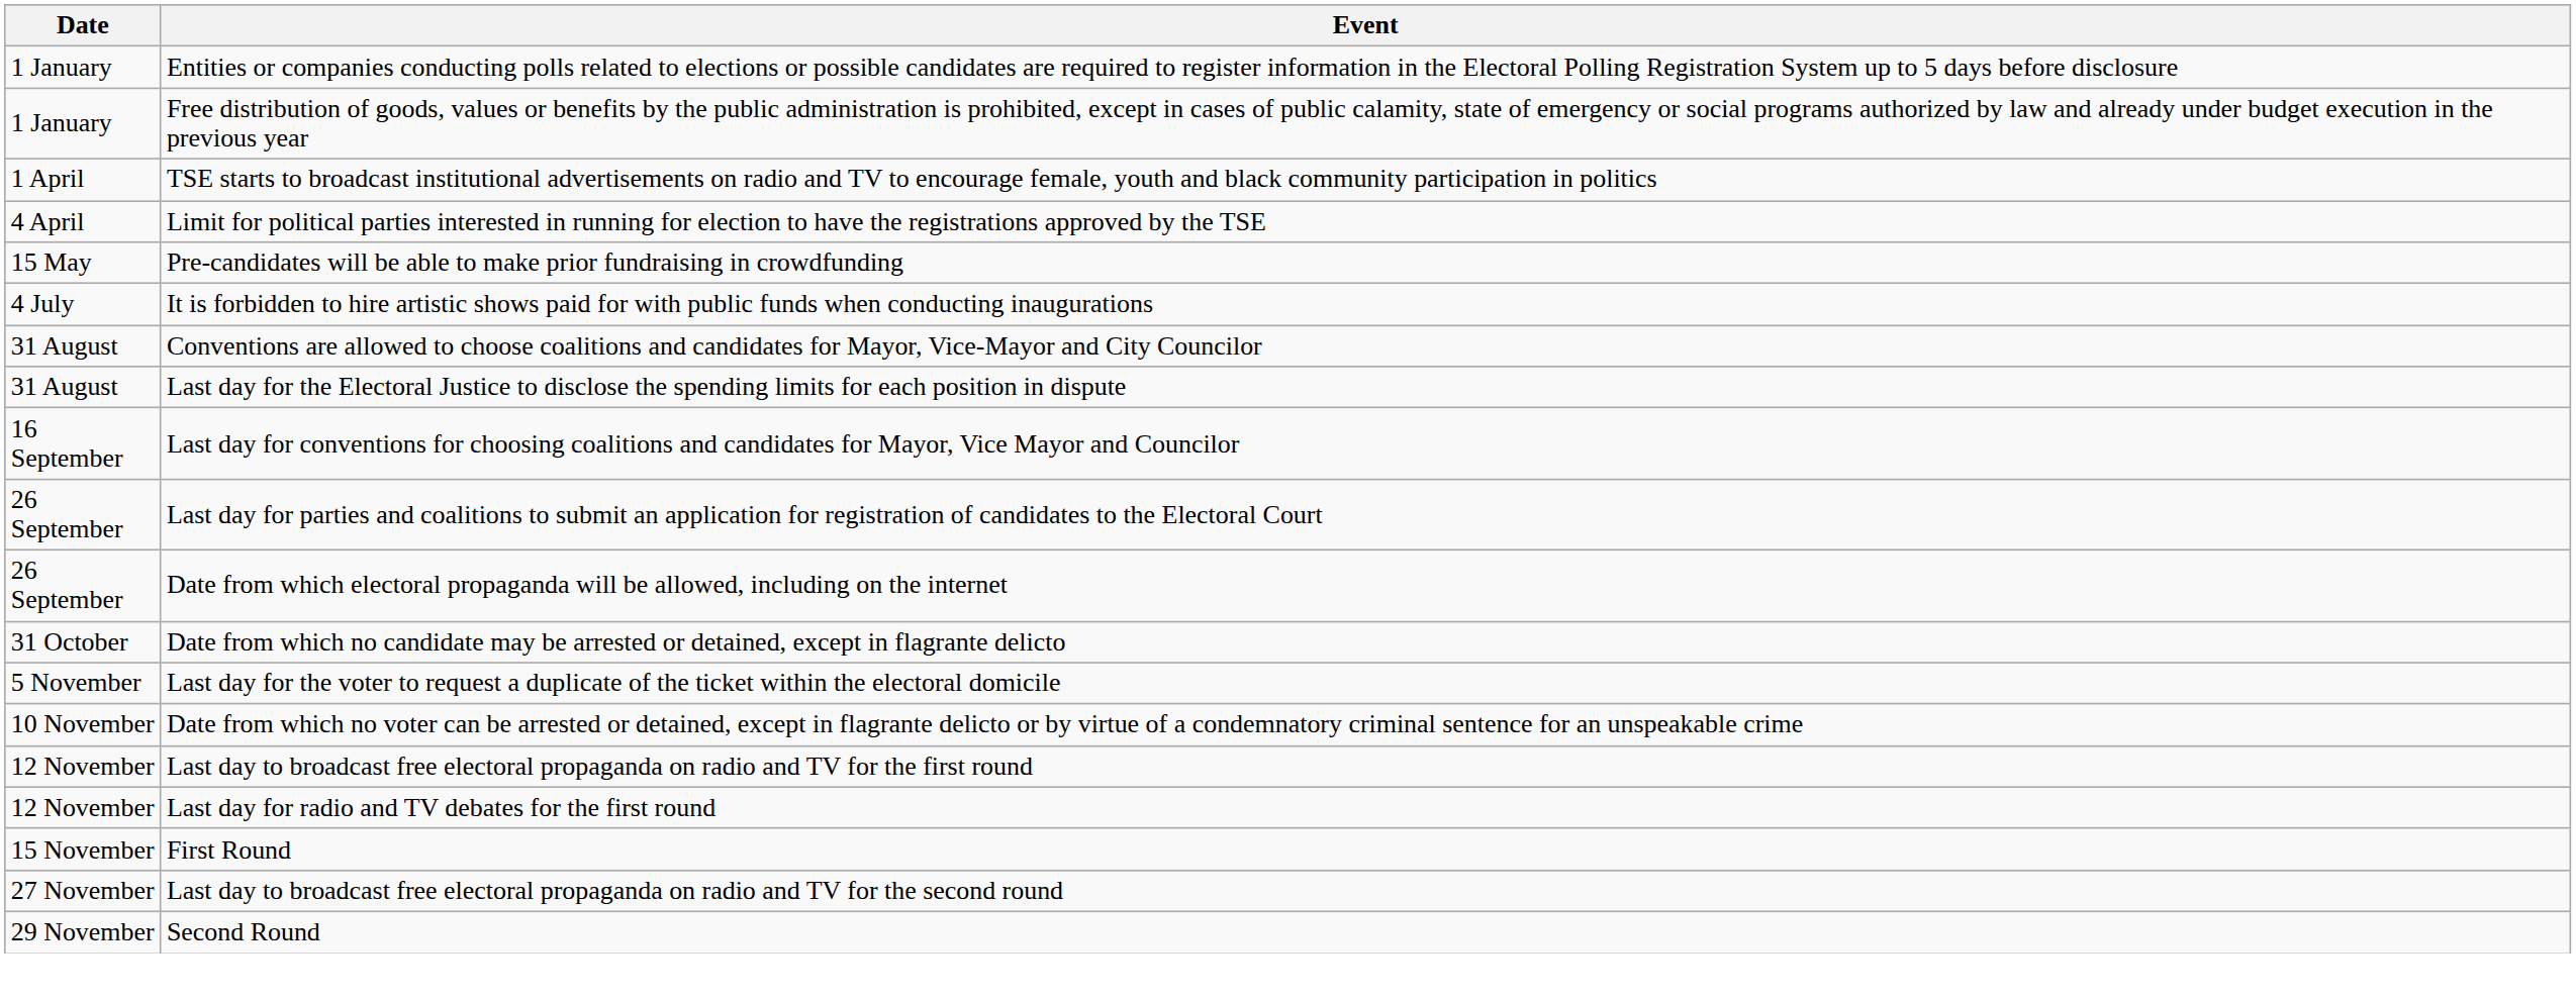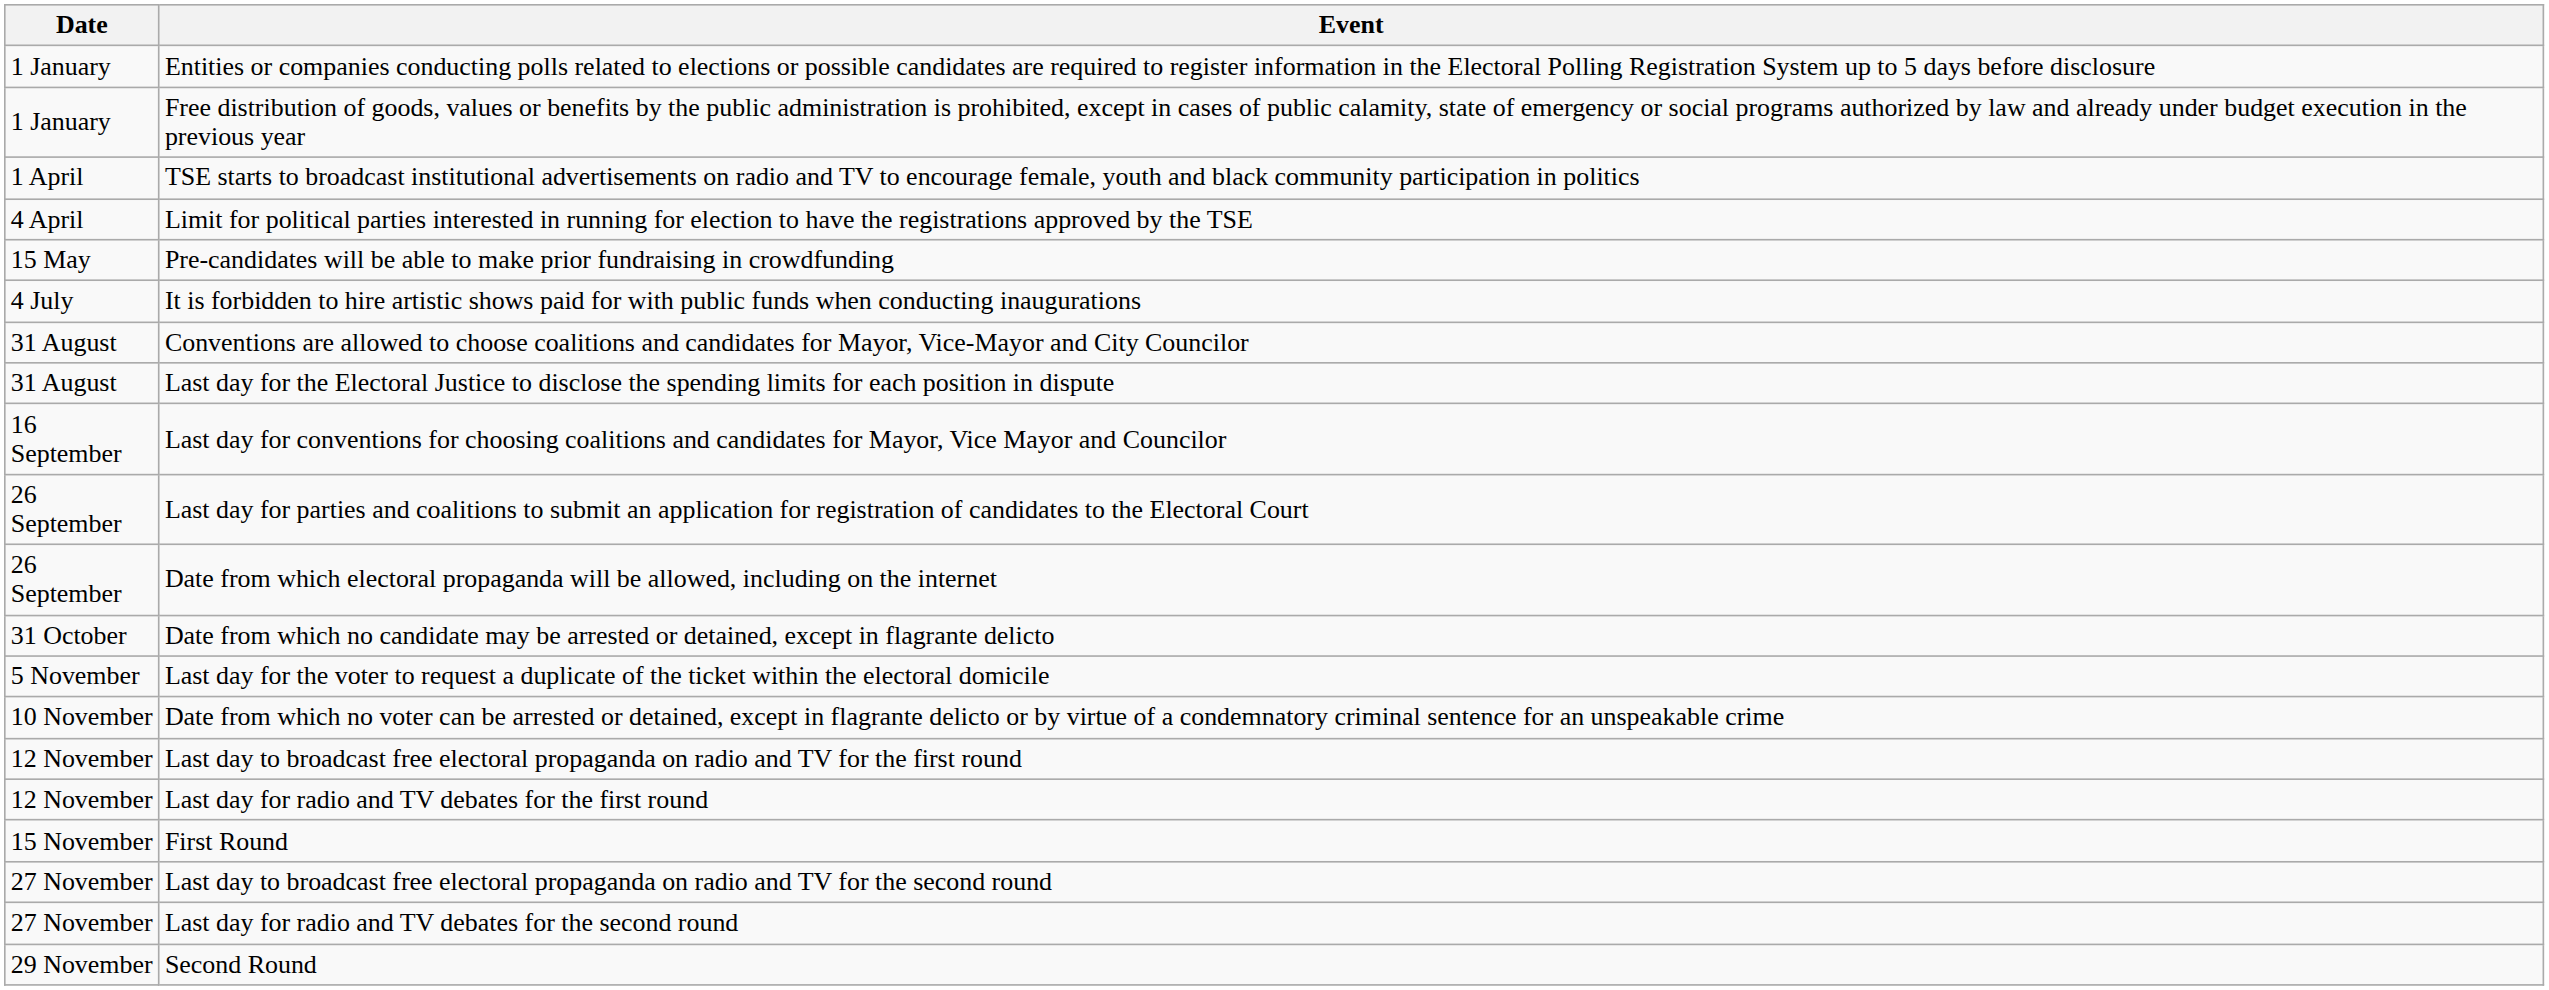+ row: 27 November | Last day for radio and TV debates for the second round
